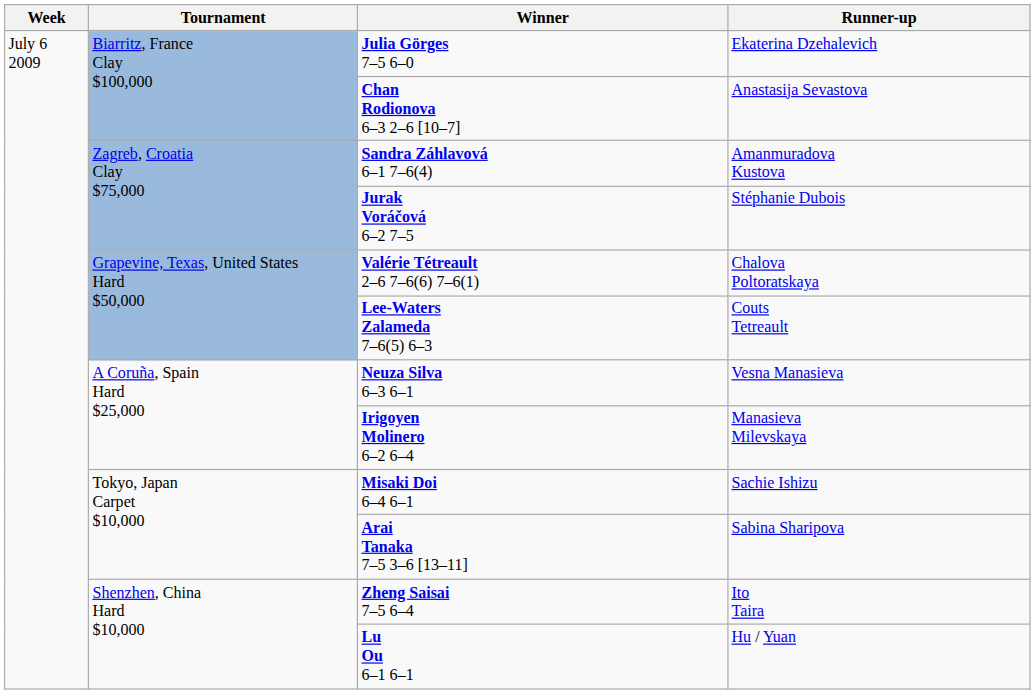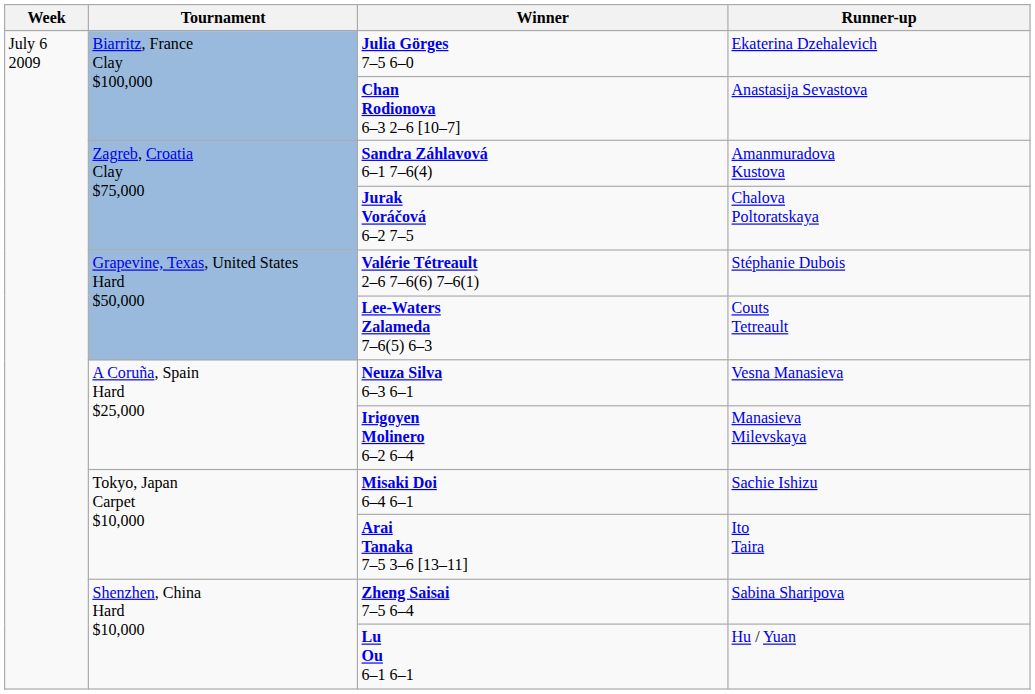Jurak Voráčová 6–2 7–5 | Runner-up: Stéphanie Dubois -> Chalova Poltoratskaya
Valérie Tétreault 2–6 7–6(6) 7–6(1) | Runner-up: Chalova Poltoratskaya -> Stéphanie Dubois
Arai Tanaka 7–5 3–6 [13–11] | Runner-up: Sabina Sharipova -> Ito Taira
Zheng Saisai 7–5 6–4 | Runner-up: Ito Taira -> Sabina Sharipova
